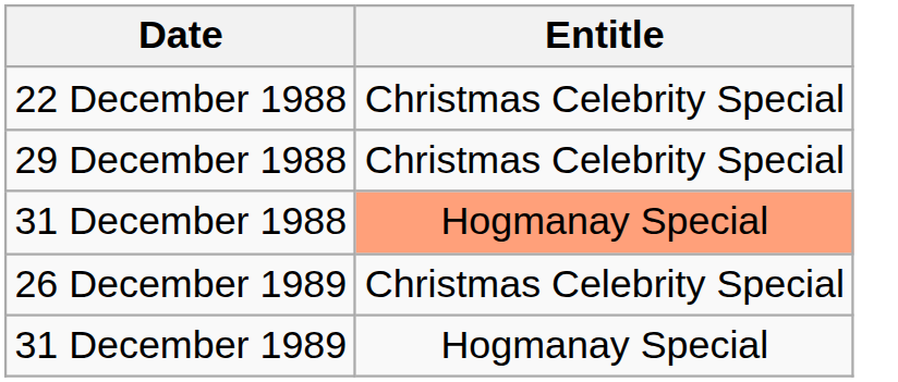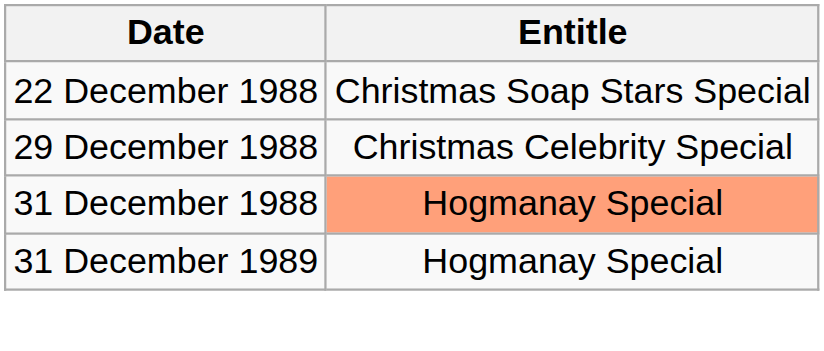22 December 1988 | Entitle: Christmas Celebrity Special -> Christmas Soap Stars Special
- row: 26 December 1989 | Christmas Celebrity Special
